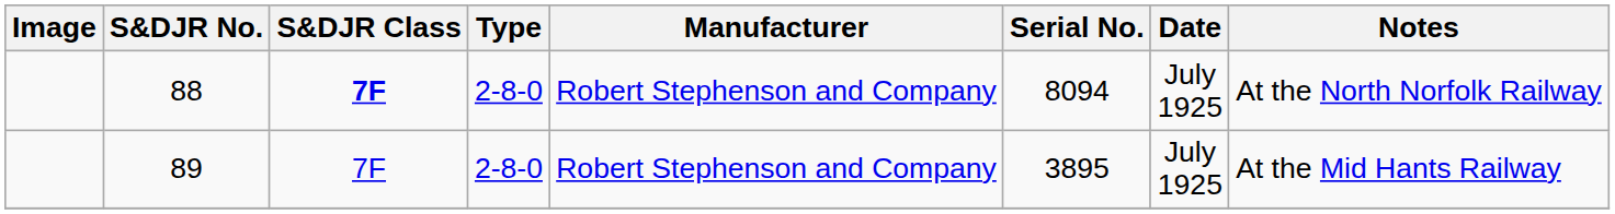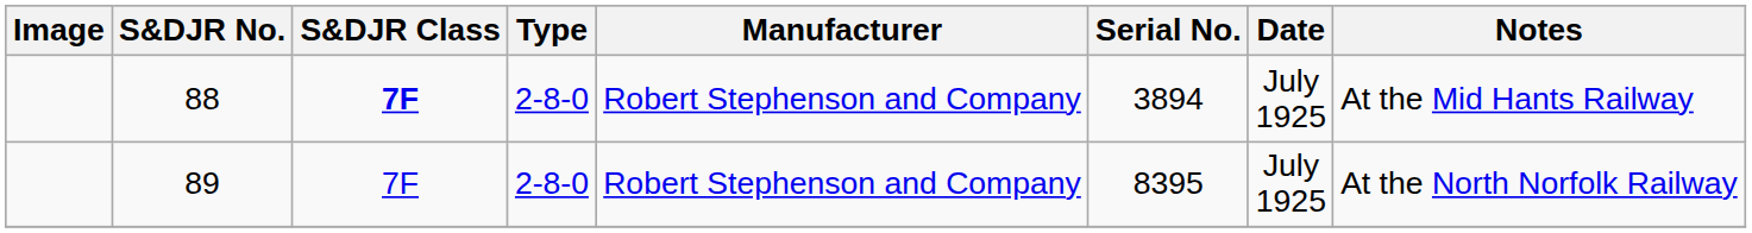88 | Serial No.: 8094 -> 3894
88 | Notes: At the North Norfolk Railway -> At the Mid Hants Railway
89 | Serial No.: 3895 -> 8395
89 | Notes: At the Mid Hants Railway -> At the North Norfolk Railway
